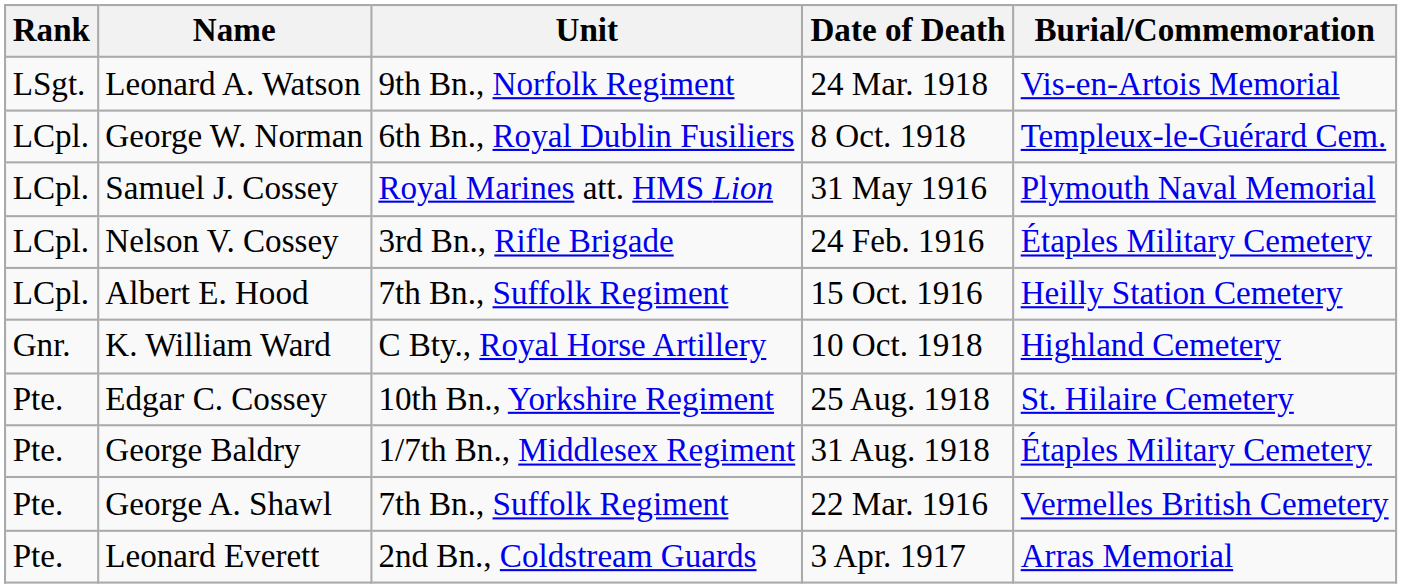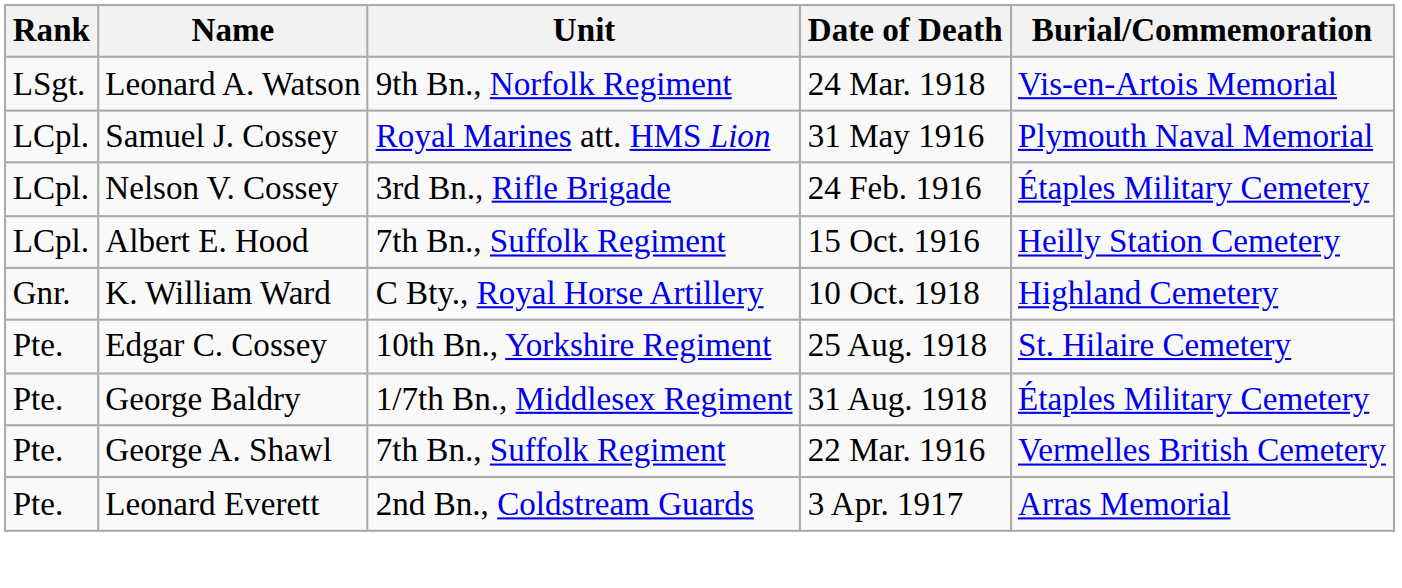- row: LCpl. | George W. Norman | 6th Bn., Royal Dublin Fusiliers | 8 Oct. 1918 | Templeux-le-Guérard Cem.
